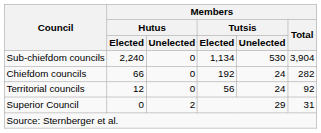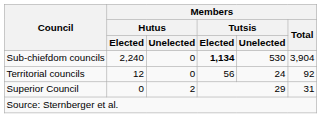Sub-chiefdom councils | Members / Tutsis / Elected: normal -> bold
- row: Chiefdom councils | 66 | 0 | 192 | 24 | 282
